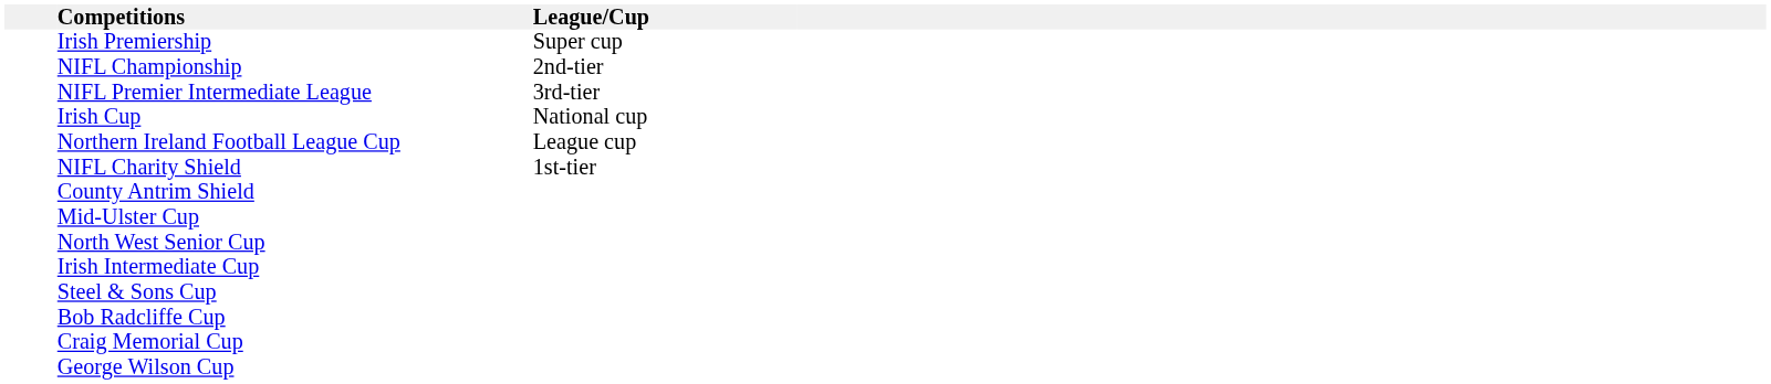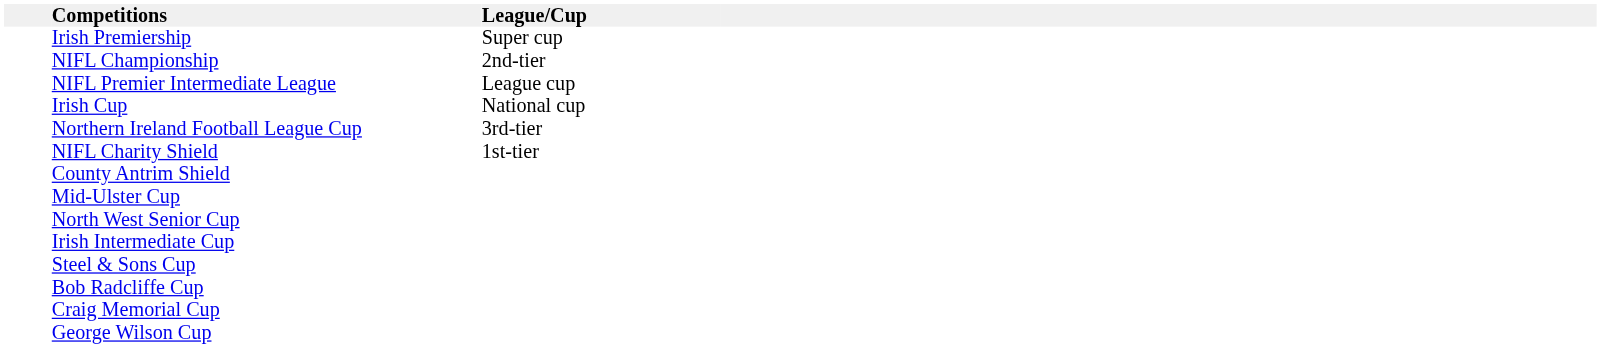NIFL Premier Intermediate League | League/Cup: 3rd-tier -> League cup
Northern Ireland Football League Cup | League/Cup: League cup -> 3rd-tier
